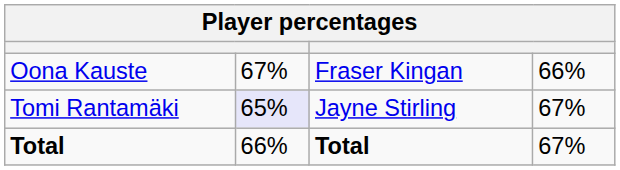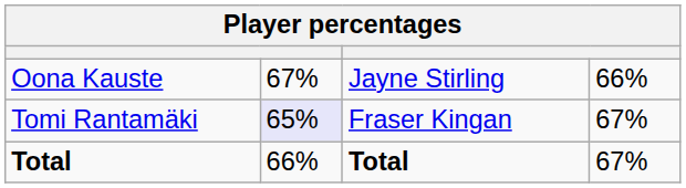Oona Kauste | column 3: Fraser Kingan -> Jayne Stirling
Tomi Rantamäki | column 3: Jayne Stirling -> Fraser Kingan
